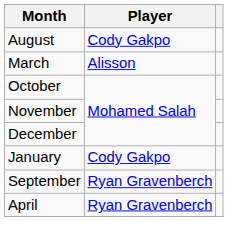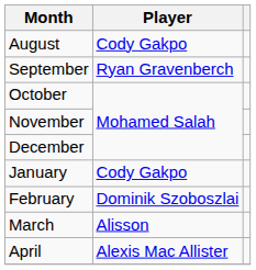rows swapped: September <-> March
+ row: February | Dominik Szoboszlai
April | Player: Ryan Gravenberch -> Alexis Mac Allister
